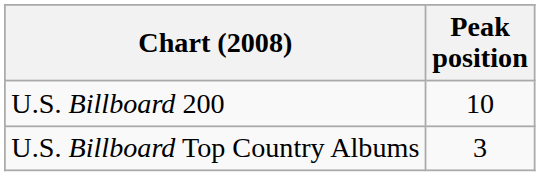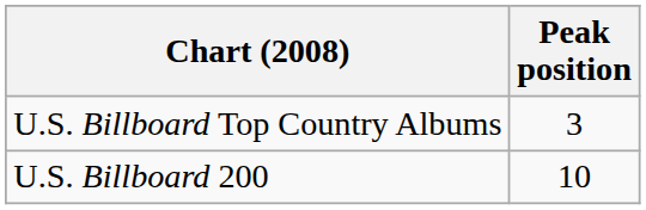rows swapped: U.S. Billboard Top Country Albums <-> U.S. Billboard 200
